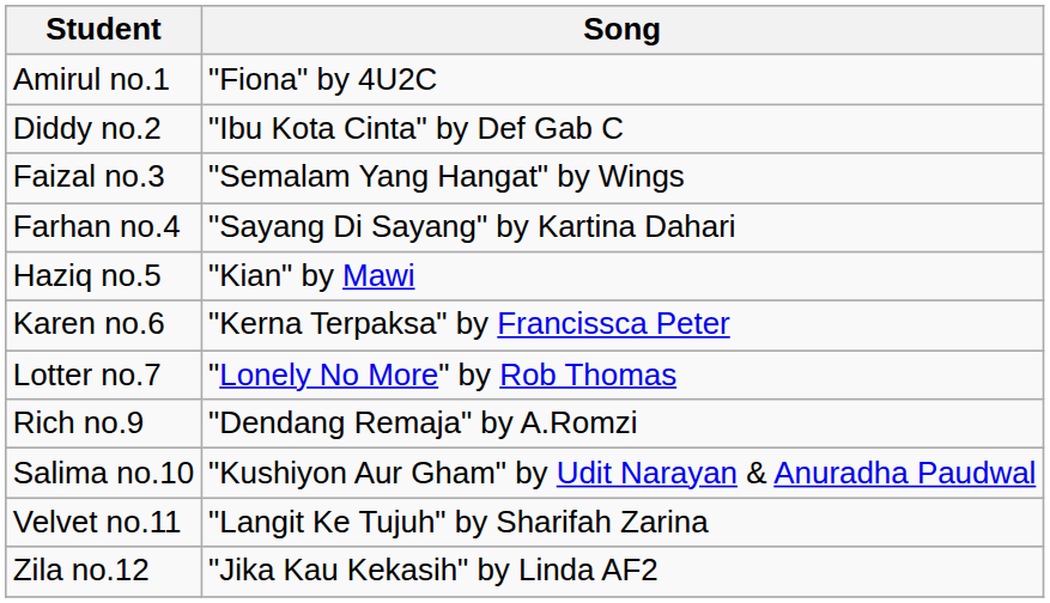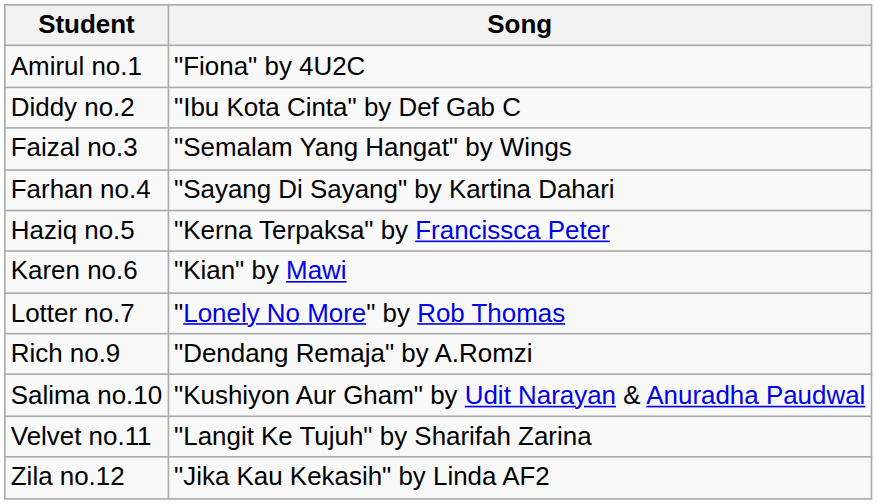Haziq no.5 | Song: "Kian" by Mawi -> "Kerna Terpaksa" by Francissca Peter
Karen no.6 | Song: "Kerna Terpaksa" by Francissca Peter -> "Kian" by Mawi
